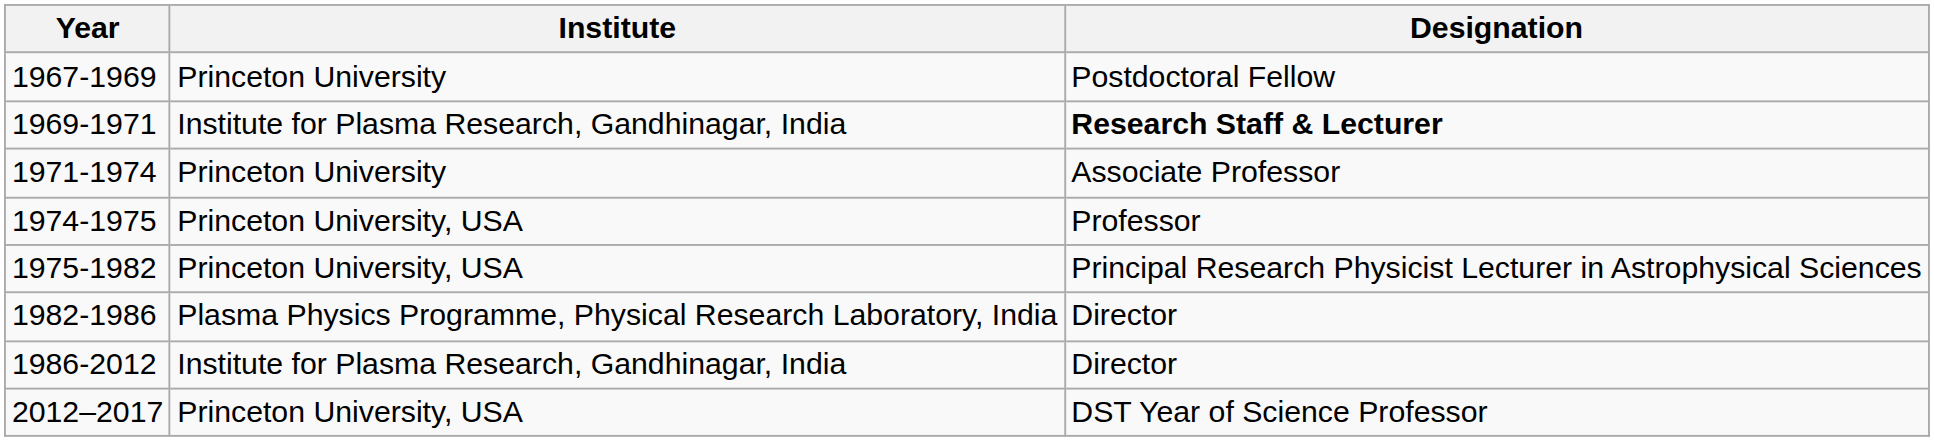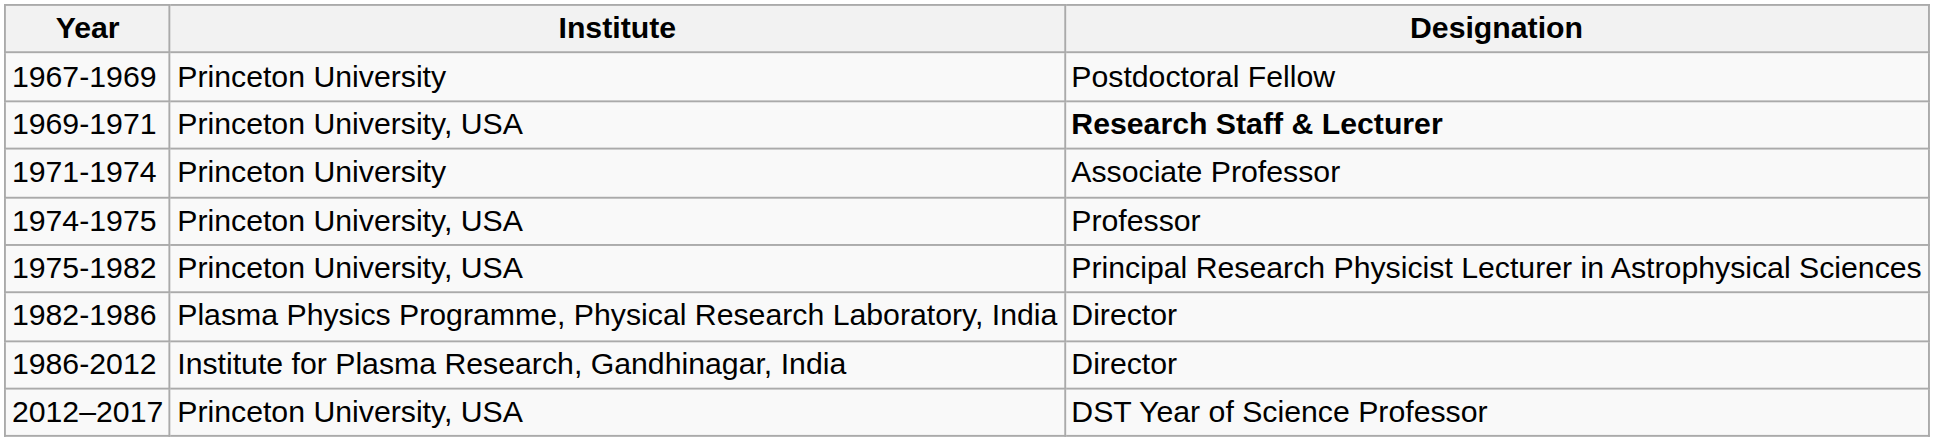1969-1971 | Institute: Institute for Plasma Research, Gandhinagar, India -> Princeton University, USA
